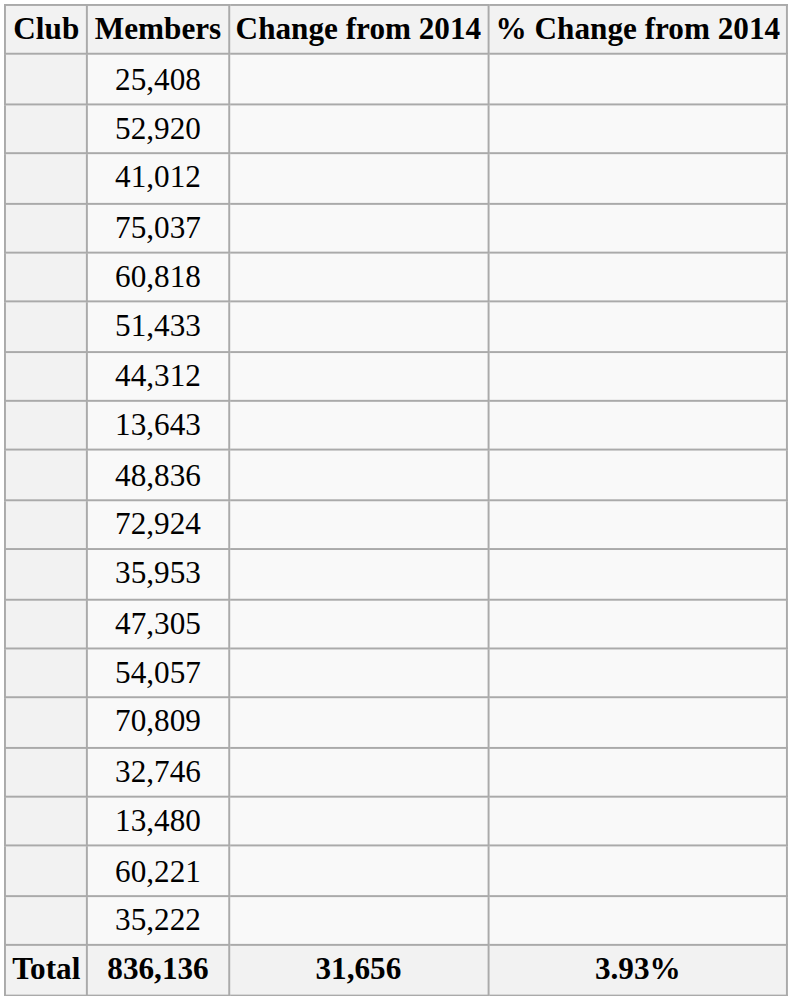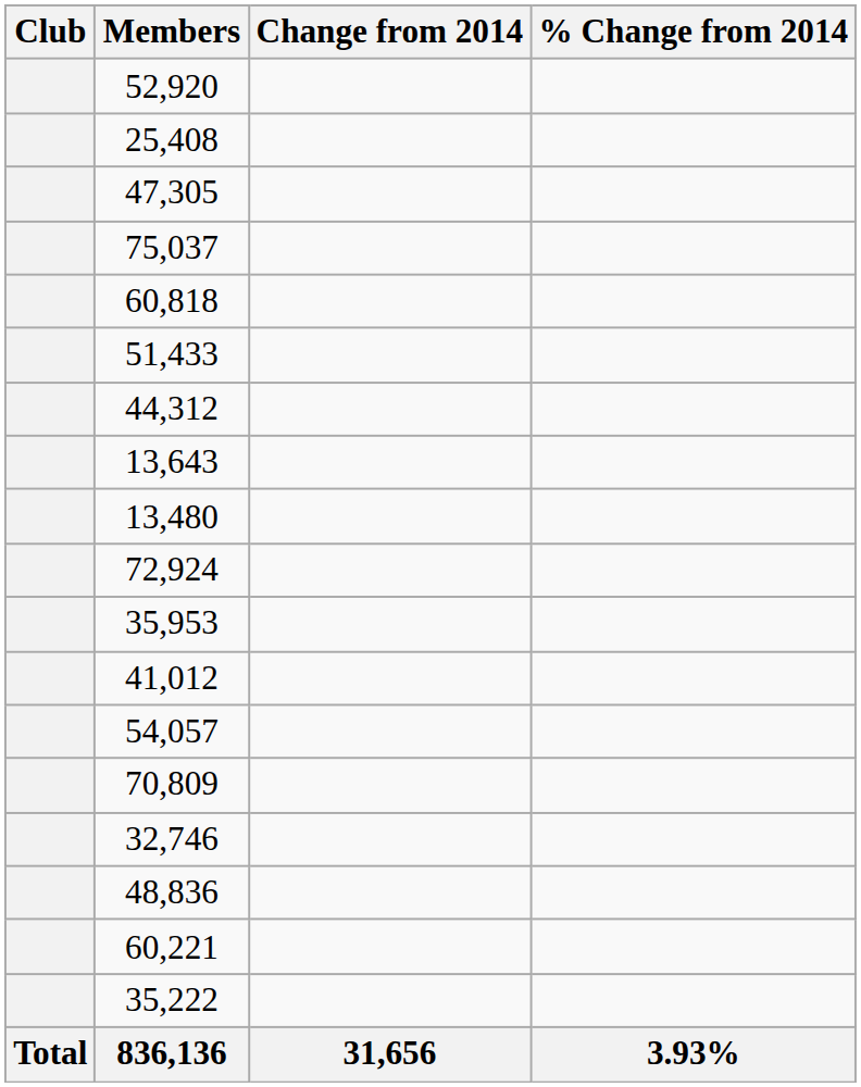rows swapped: 52,920 <-> 25,408
rows swapped: 47,305 <-> 41,012
rows swapped: 13,480 <-> 48,836
